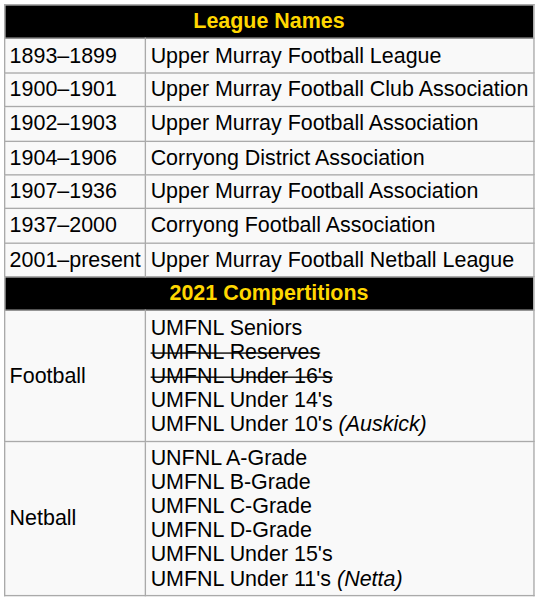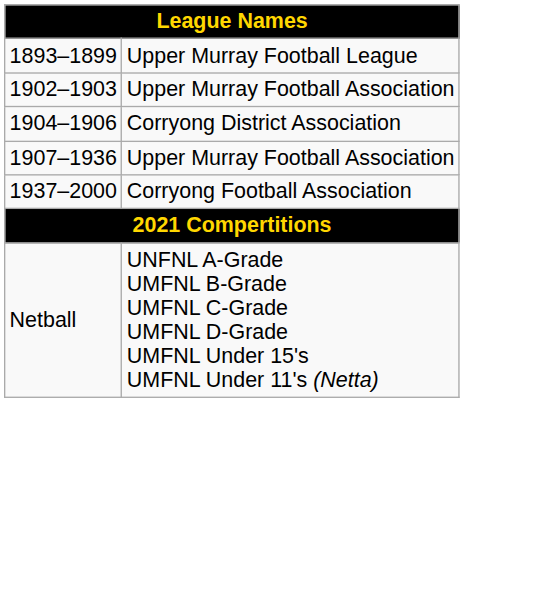- row: 1900–1901 | Upper Murray Football Club Association
- row: 2001–present | Upper Murray Football Netball League
- row: Football | UMFNL Seniors UMFNL Reserves UMFNL Under 16's UMFNL Under 14's UMFNL Under 10's (Auskick)
